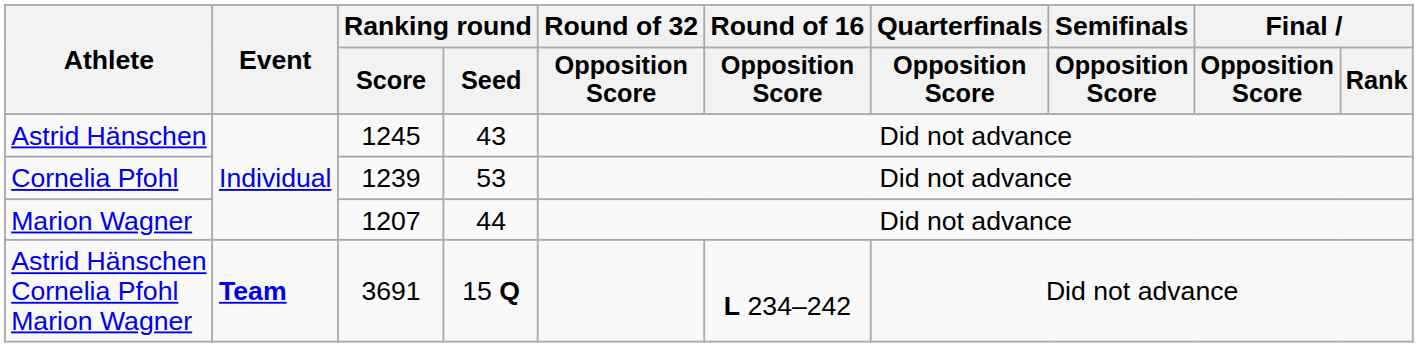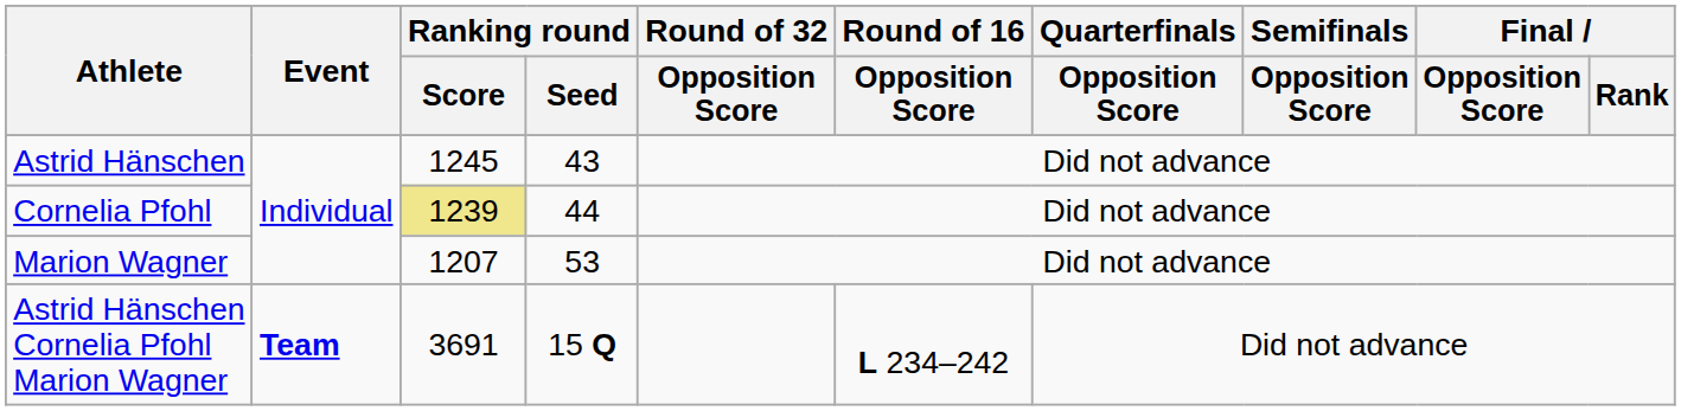Cornelia Pfohl | Ranking round / Score: no background -> khaki background
Cornelia Pfohl | Ranking round / Seed: 53 -> 44
Marion Wagner | Ranking round / Seed: 44 -> 53
